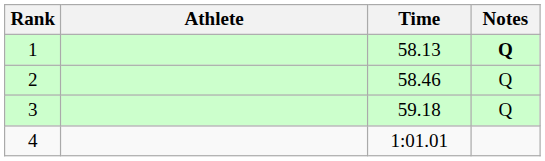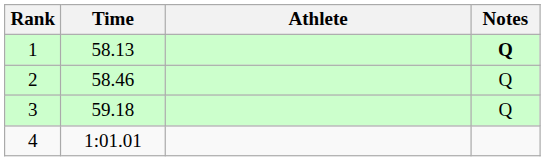columns swapped: Athlete <-> Time
